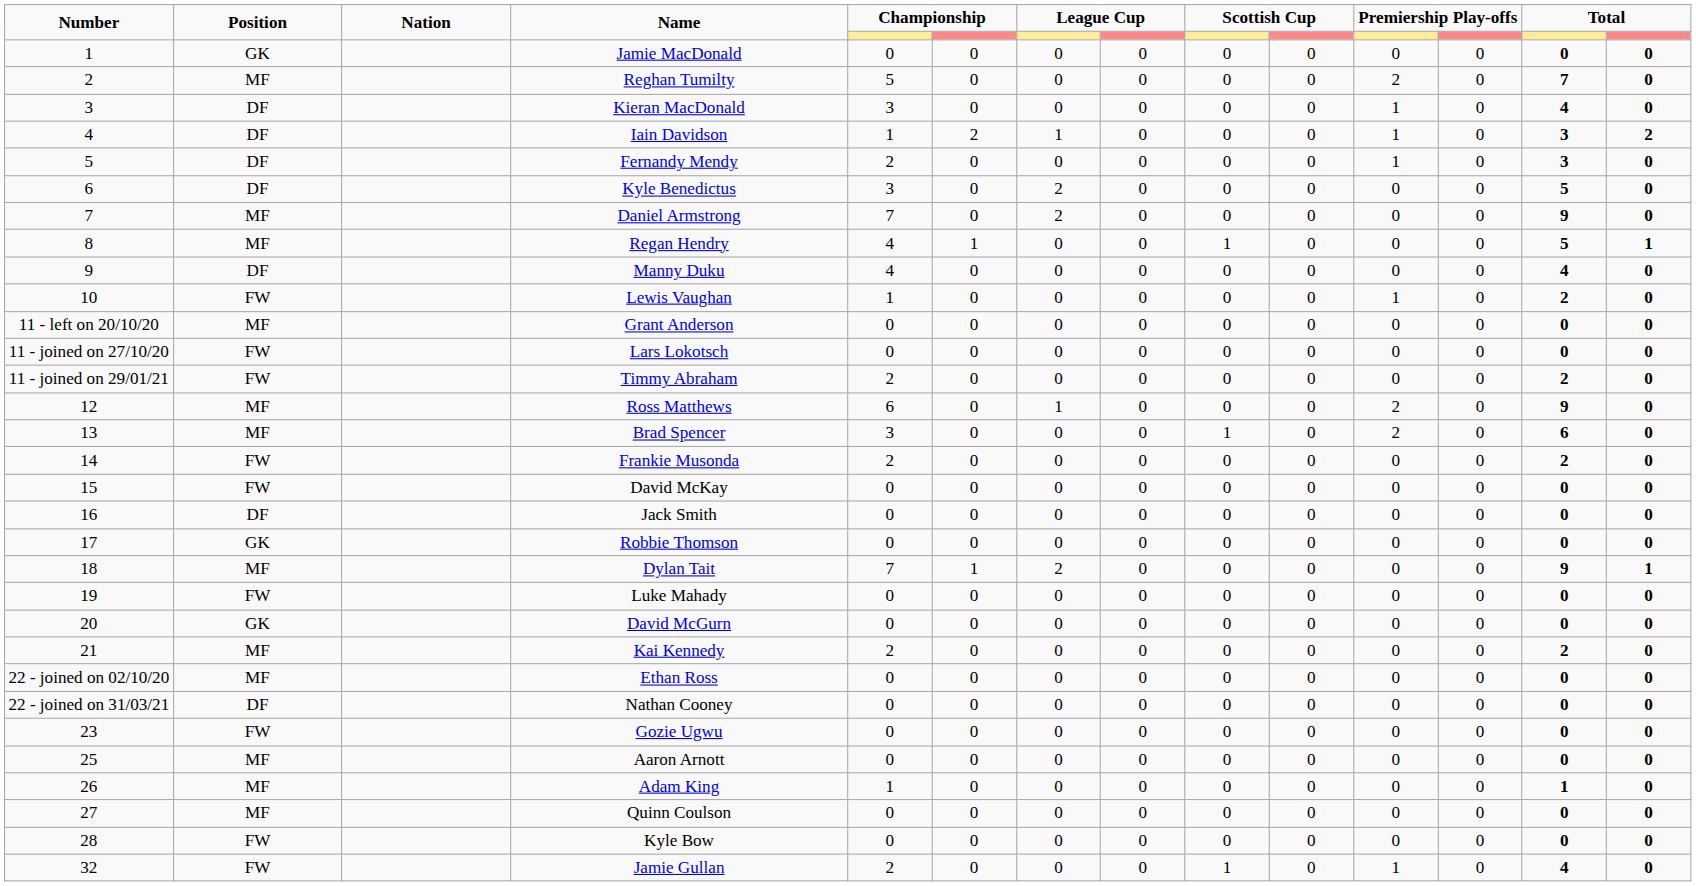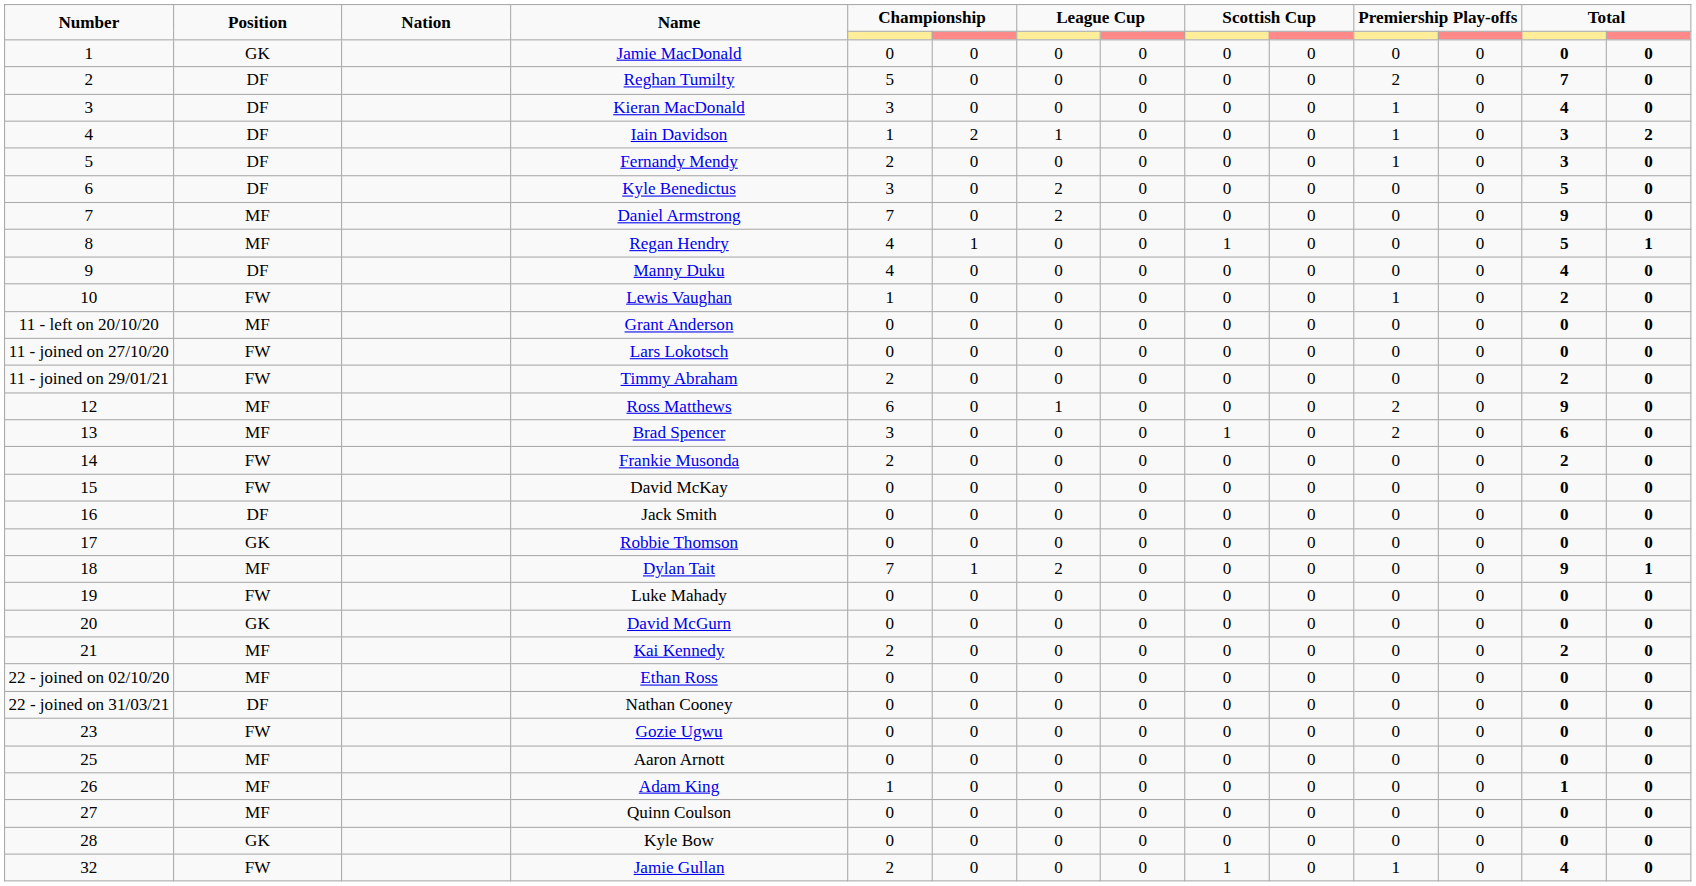Reghan Tumilty | Position: MF -> DF
Kyle Bow | Position: FW -> GK
